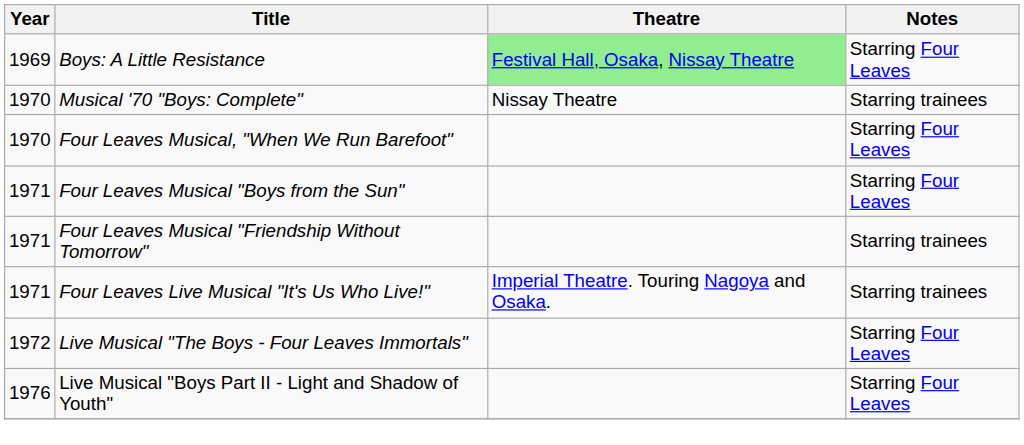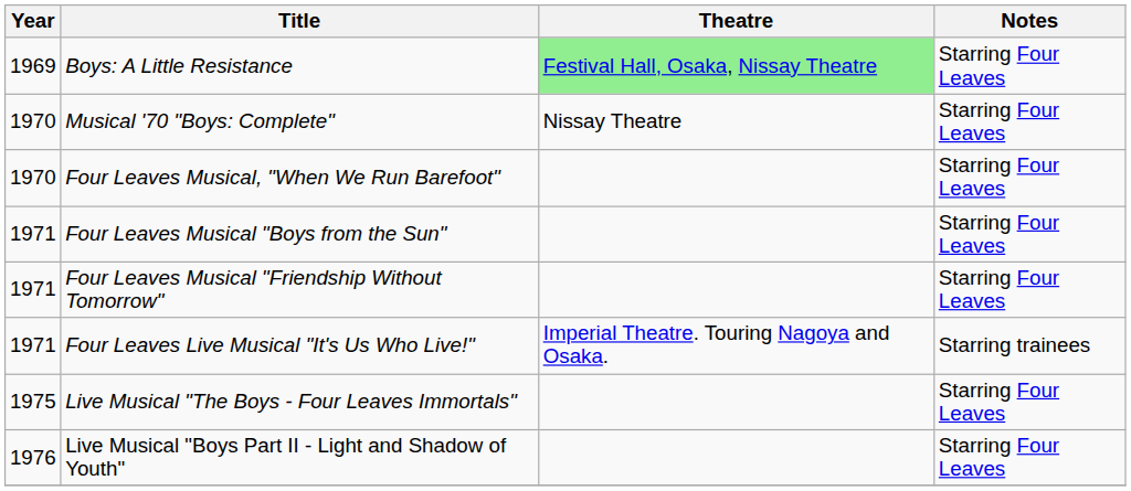Musical '70 "Boys: Complete" | Notes: Starring trainees -> Starring Four Leaves
Four Leaves Musical "Friendship Without Tomorrow" | Notes: Starring trainees -> Starring Four Leaves
Live Musical "The Boys - Four Leaves Immortals" | Year: 1972 -> 1975
